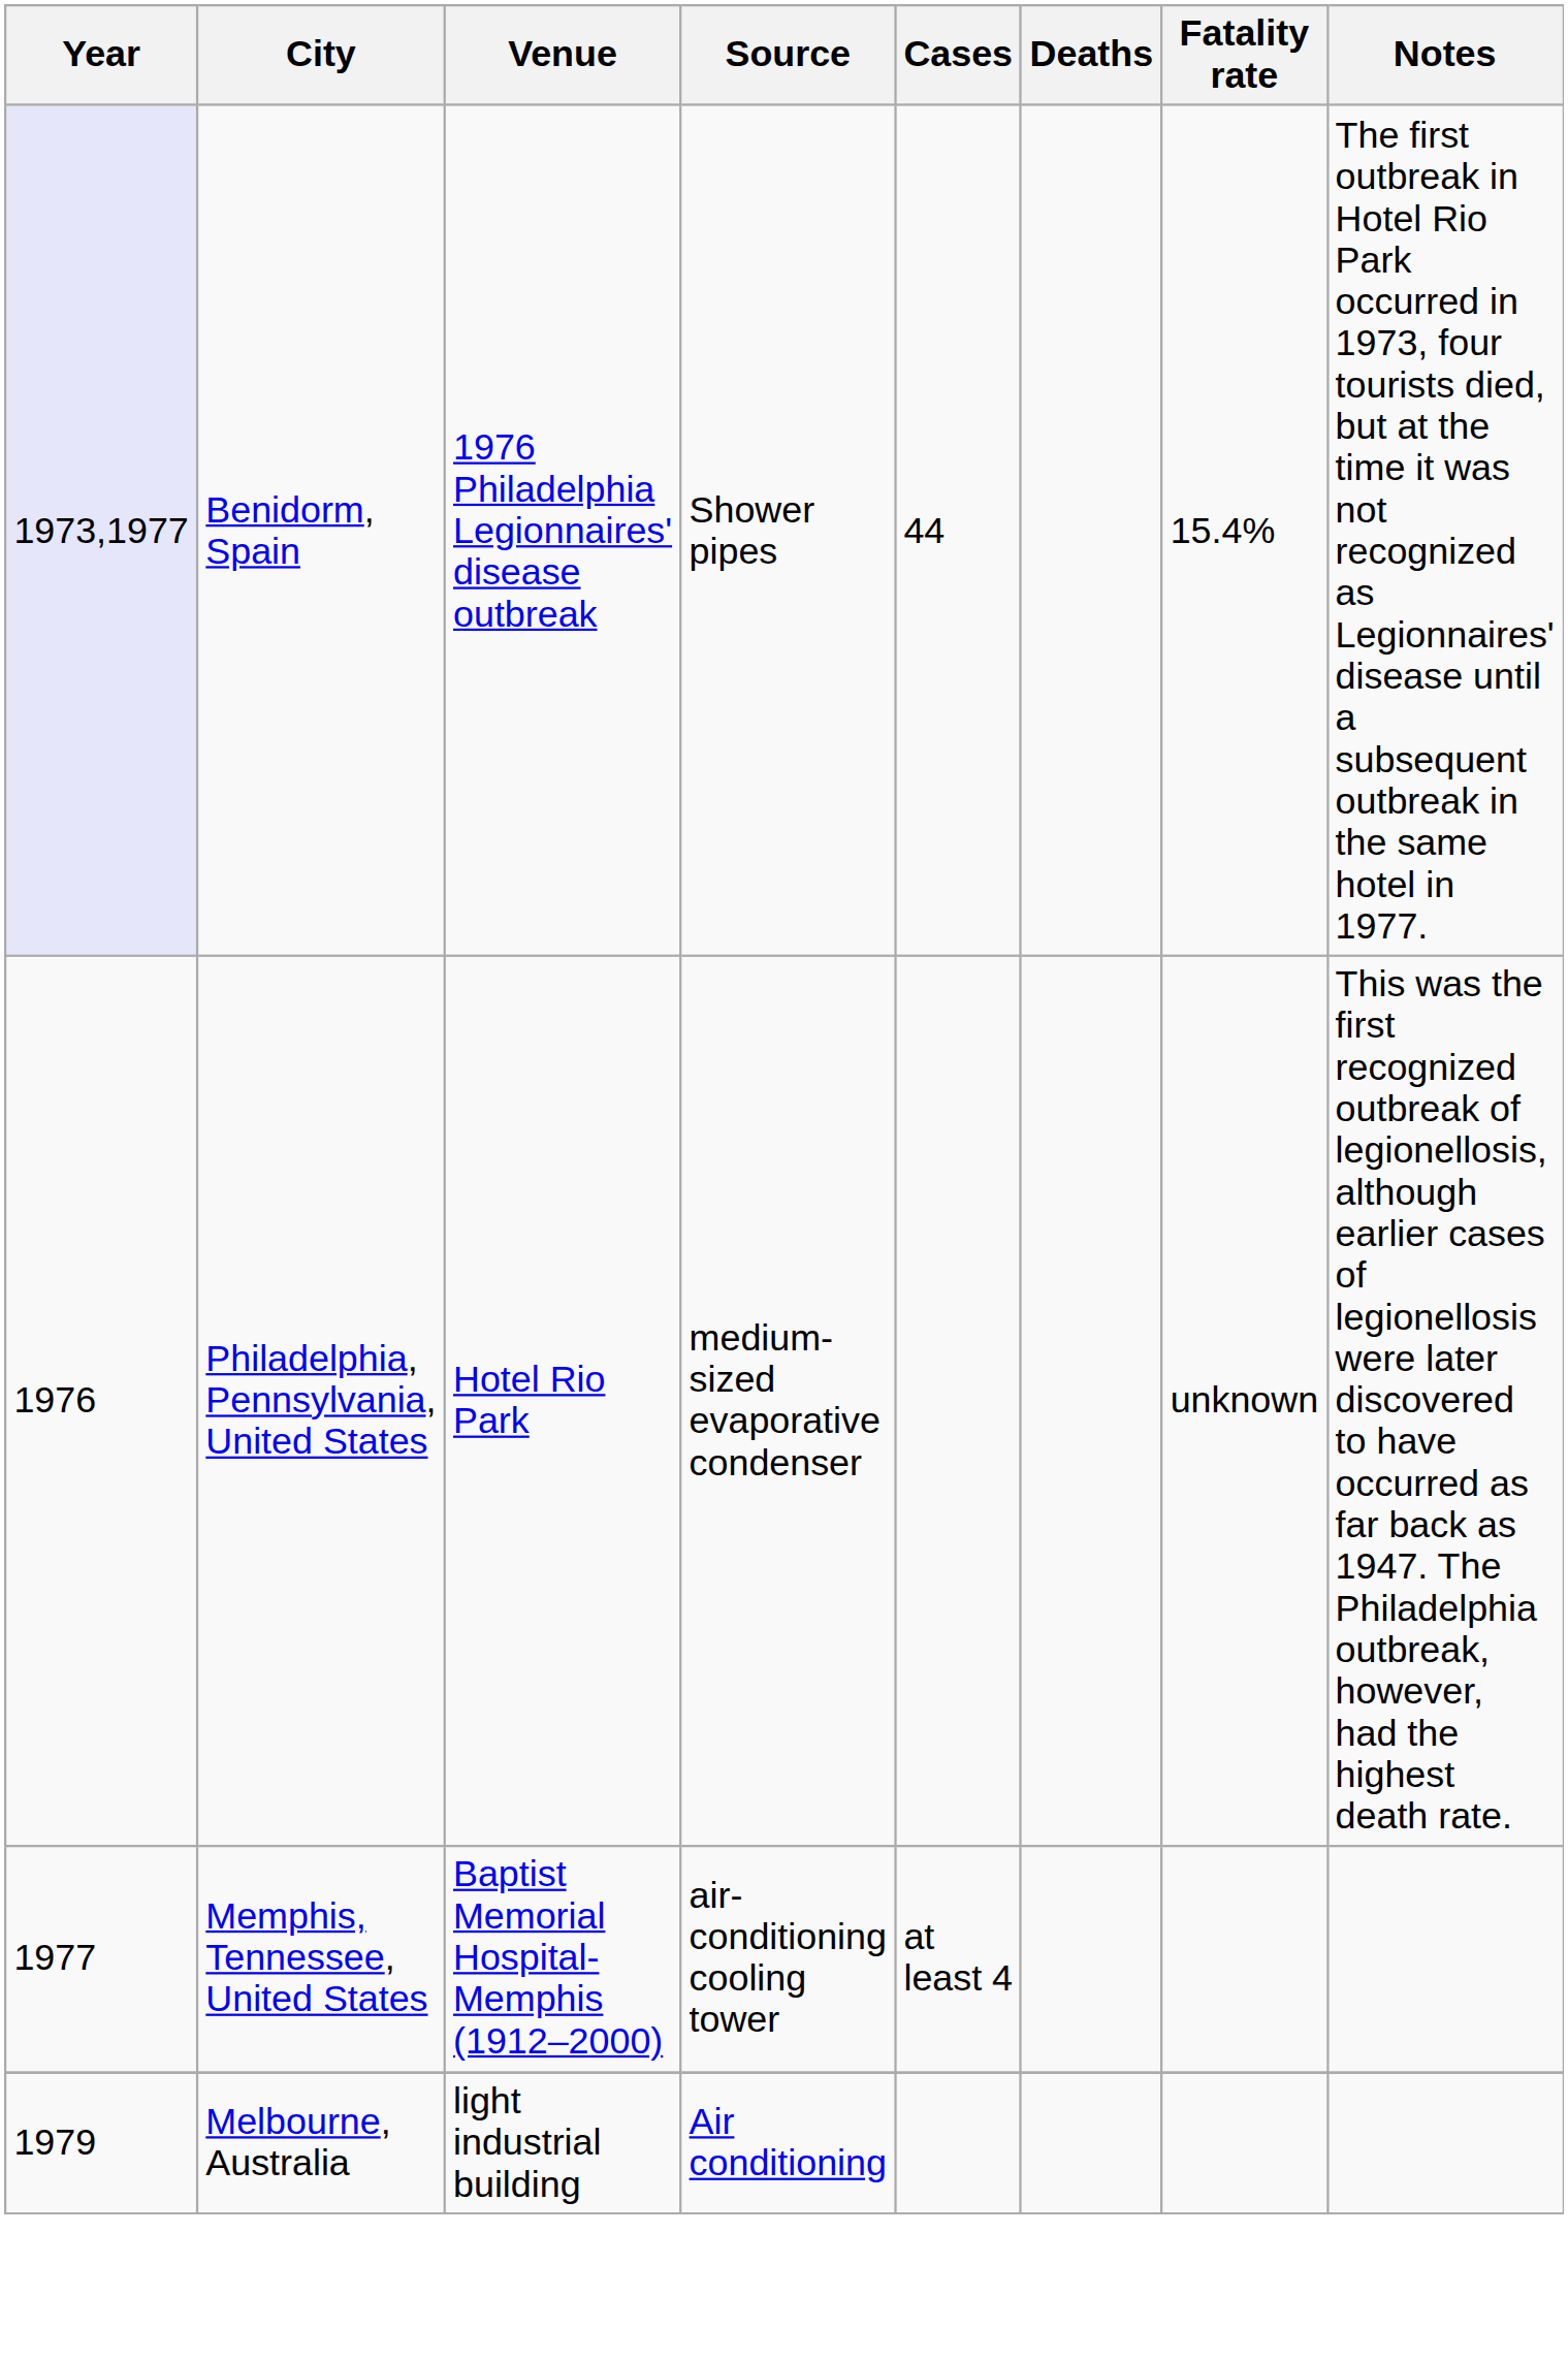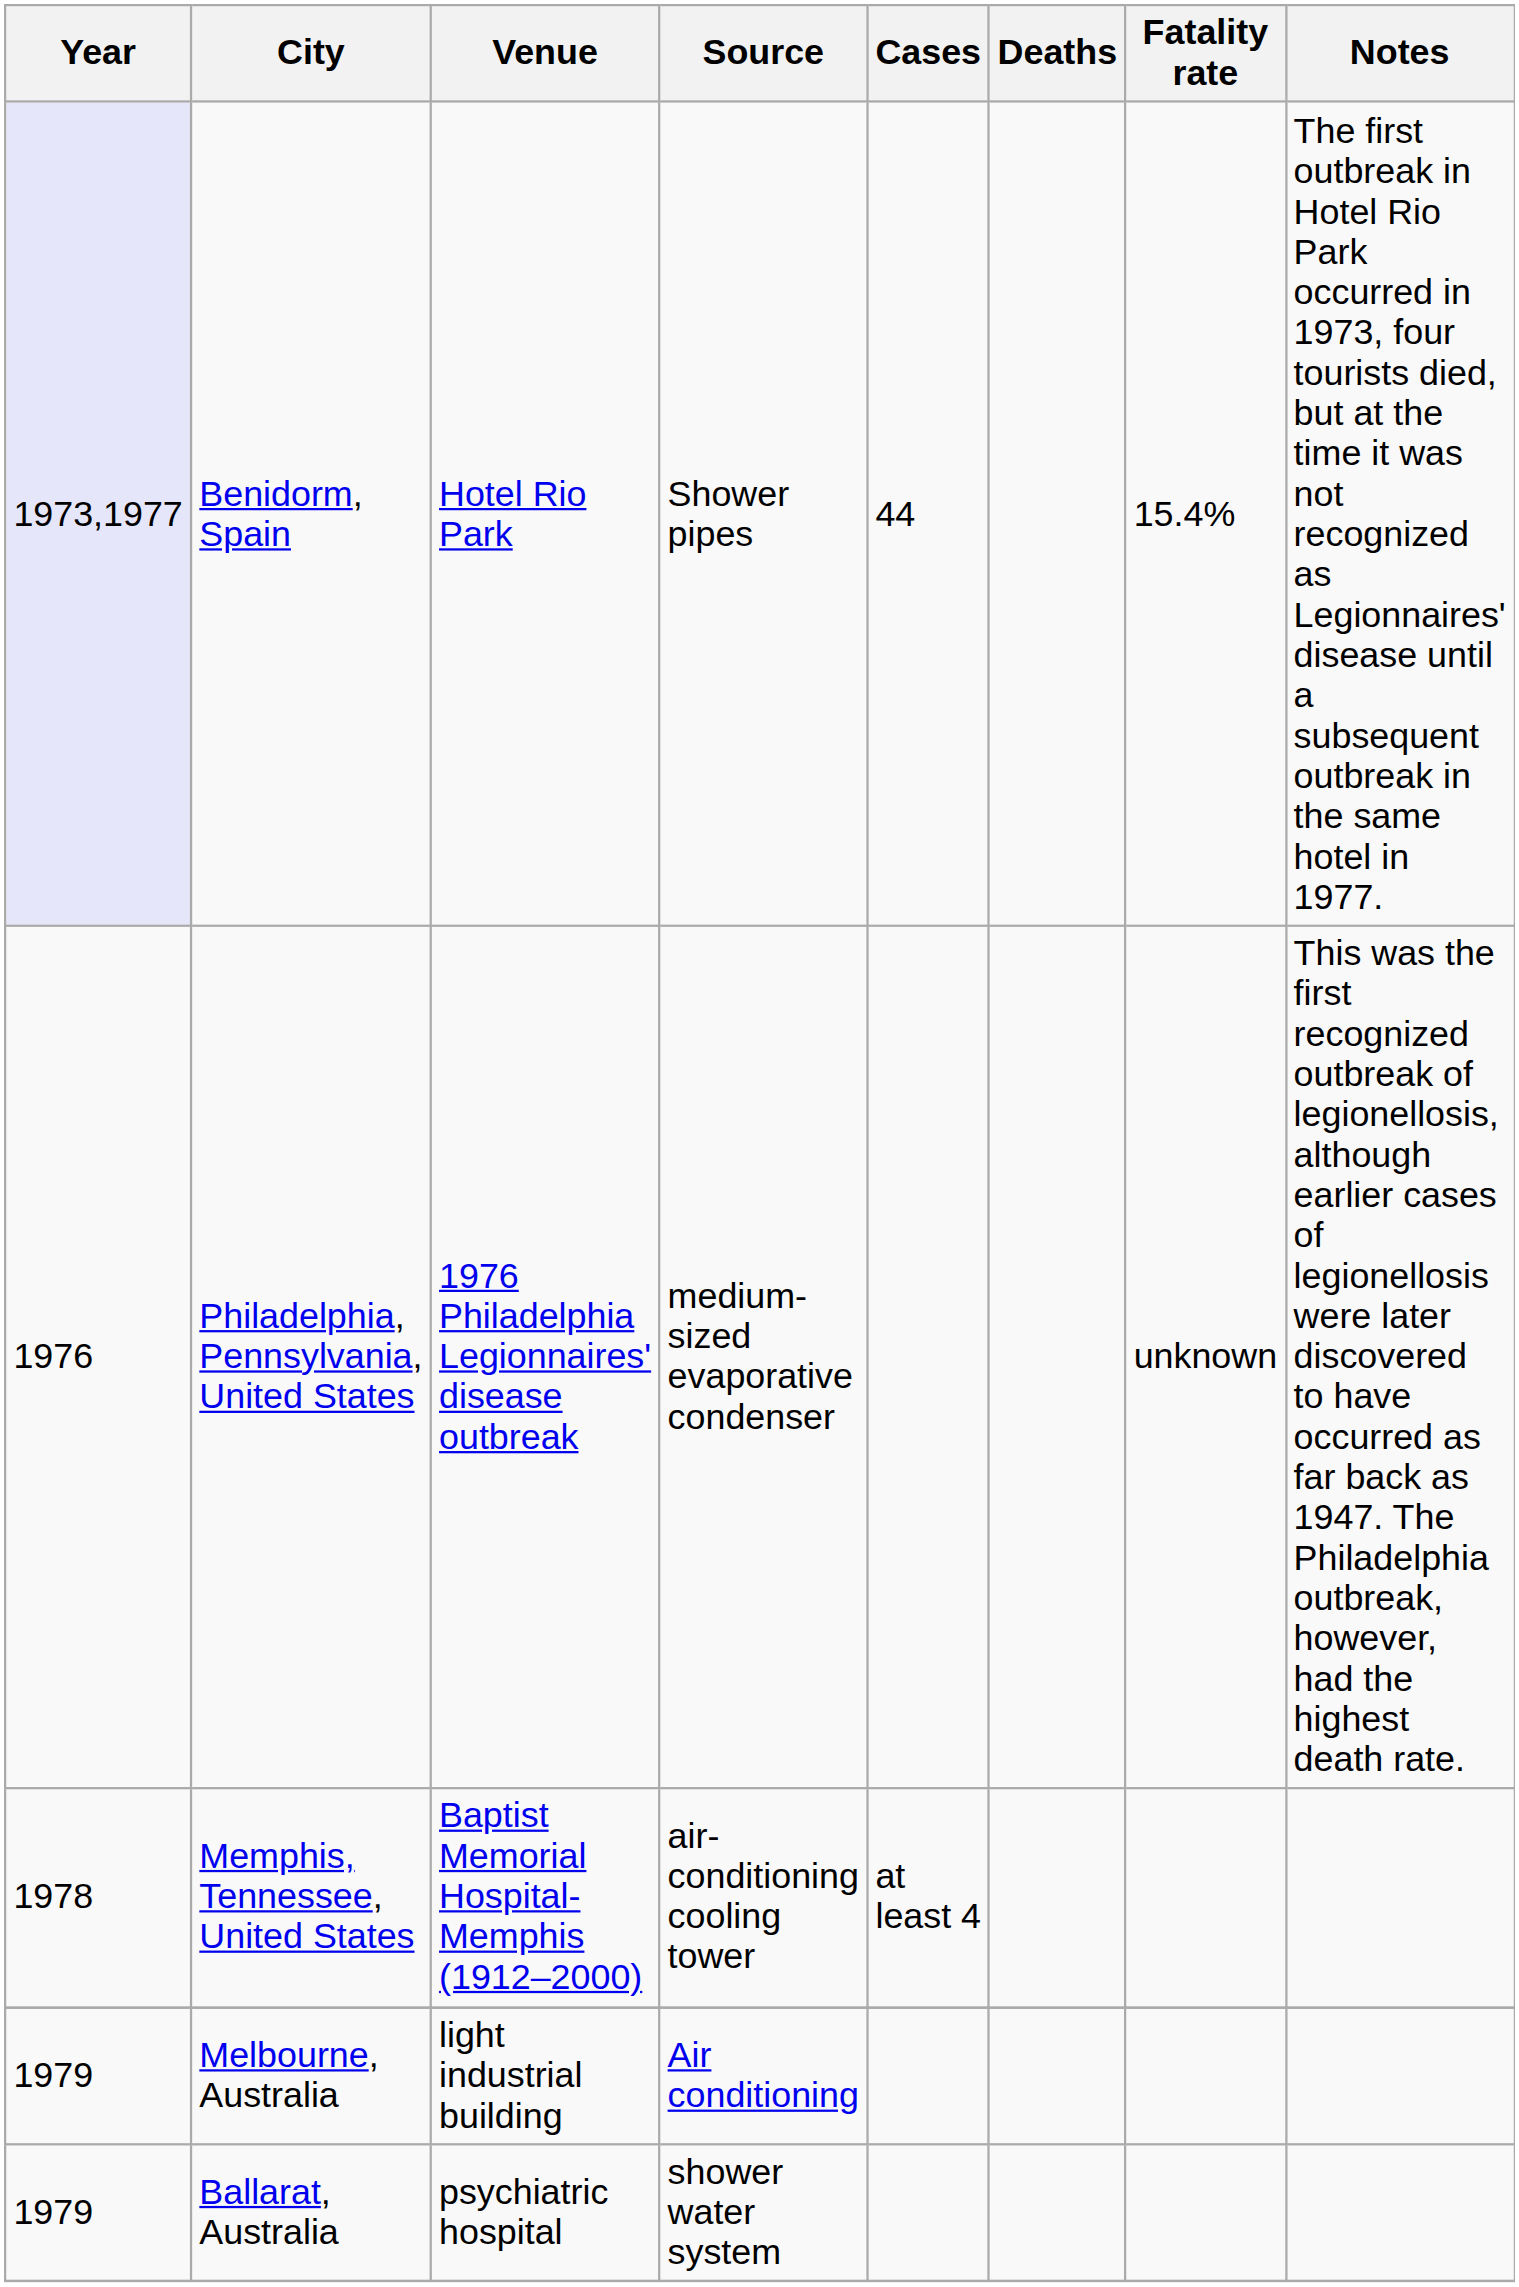Benidorm, Spain | Venue: 1976 Philadelphia Legionnaires' disease outbreak -> Hotel Rio Park
Philadelphia, Pennsylvania, United States | Venue: Hotel Rio Park -> 1976 Philadelphia Legionnaires' disease outbreak
Memphis, Tennessee, United States | Year: 1977 -> 1978
+ row: 1979 | Ballarat, Australia | psychiatric hospital | shower water system
